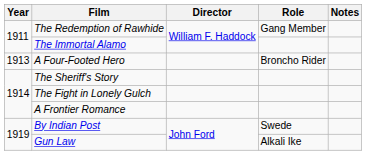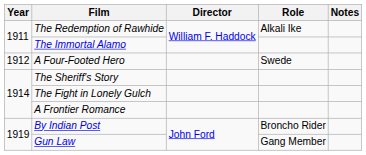The Redemption of Rawhide | Role: Gang Member -> Alkali Ike
A Four-Footed Hero | Year: 1913 -> 1912
A Four-Footed Hero | Role: Broncho Rider -> Swede
By Indian Post | Role: Swede -> Broncho Rider
Gun Law | Role: Alkali Ike -> Gang Member
